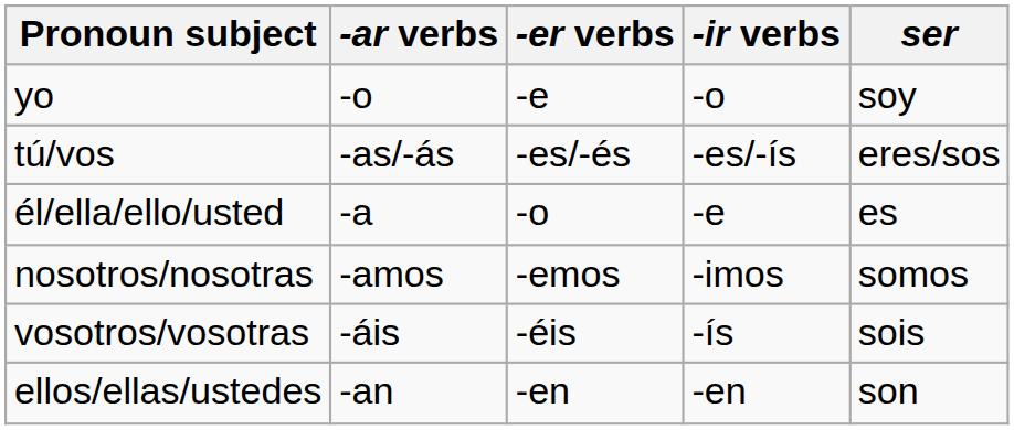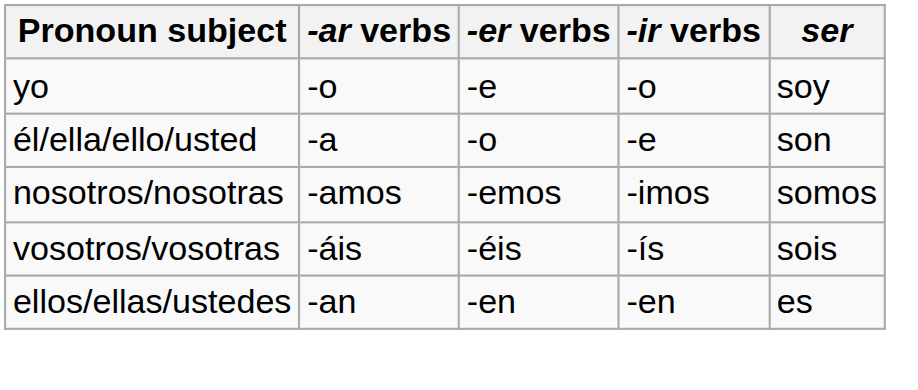- row: tú/vos | -as/-ás | -es/-és | -es/-ís | eres/sos
él/ella/ello/usted | ser: es -> son
ellos/ellas/ustedes | ser: son -> es
